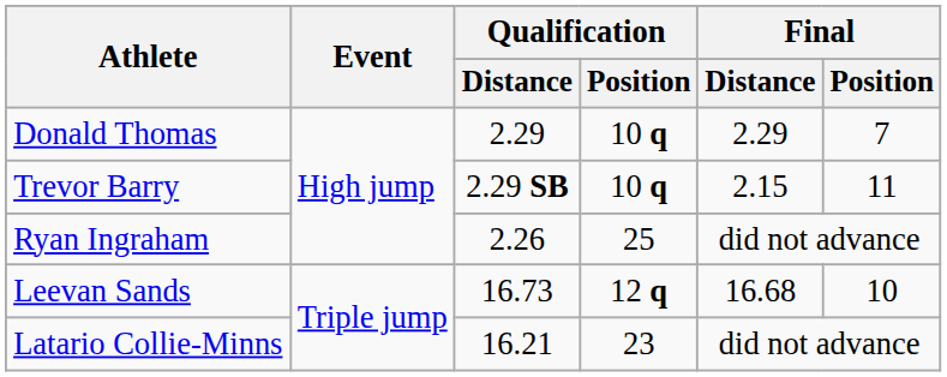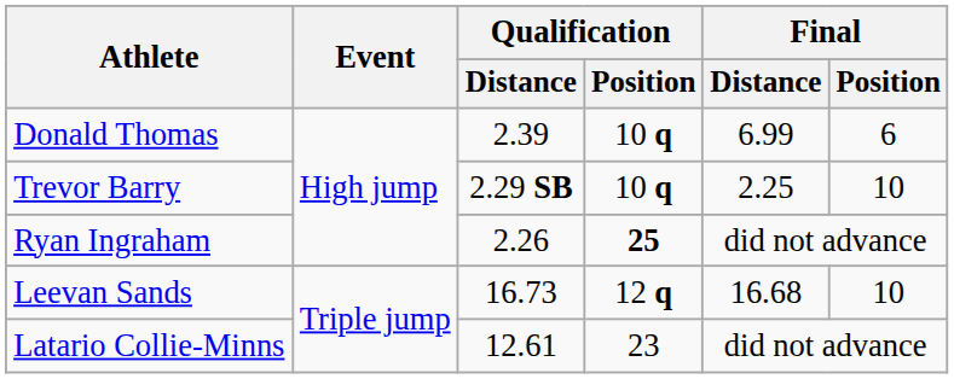Donald Thomas | Qualification / Distance: 2.29 -> 2.39
Donald Thomas | Final / Distance: 2.29 -> 6.99
Donald Thomas | Final / Position: 7 -> 6
Trevor Barry | Final / Distance: 2.15 -> 2.25
Trevor Barry | Final / Position: 11 -> 10
Ryan Ingraham | Qualification / Position: normal -> bold
Latario Collie-Minns | Qualification / Distance: 16.21 -> 12.61
